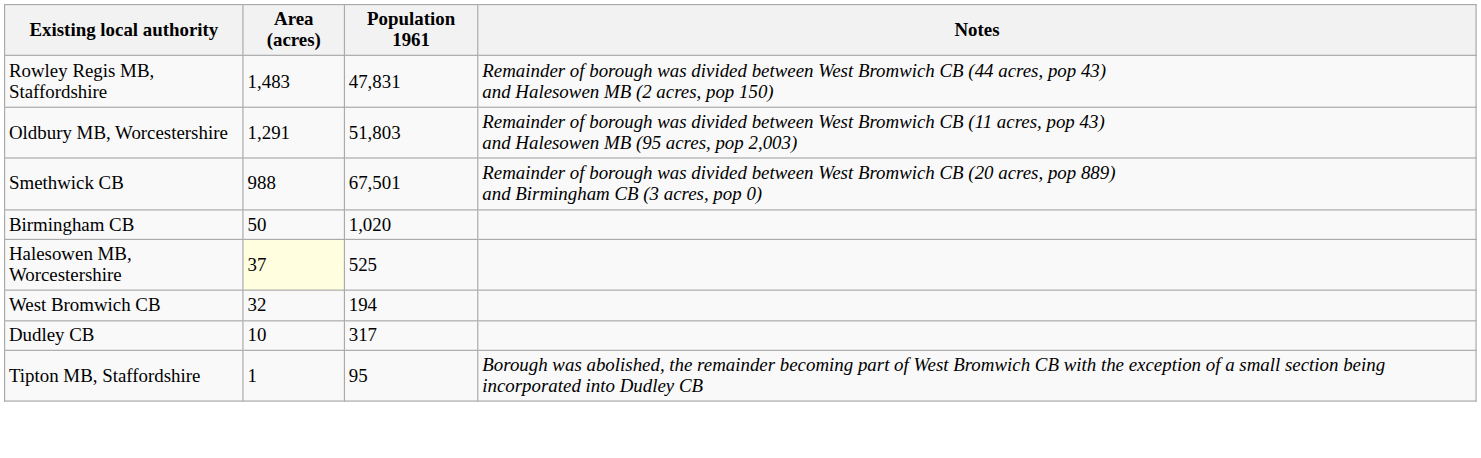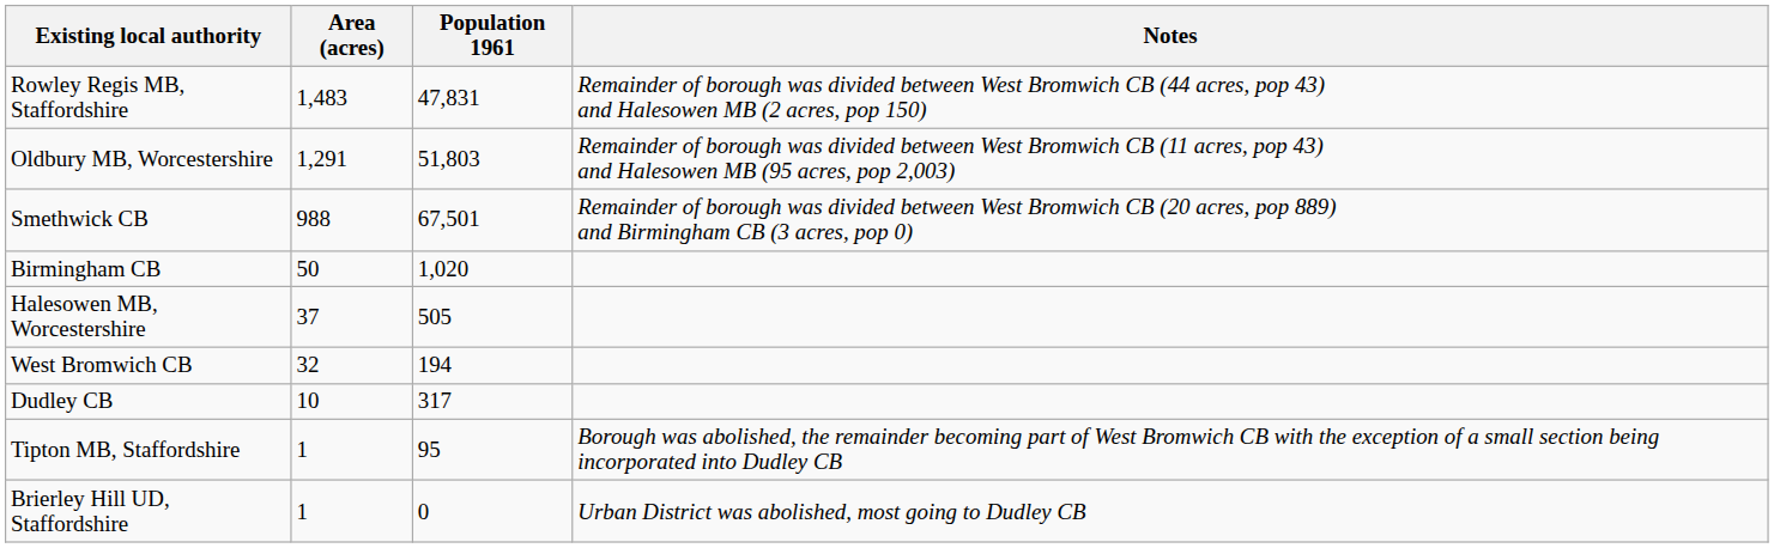Halesowen MB, Worcestershire | Area (acres): lightyellow background -> no background
Halesowen MB, Worcestershire | Population 1961: 525 -> 505
+ row: Brierley Hill UD, Staffordshire | 1 | 0 | Urban District was abolished, most going to Dudley CB
